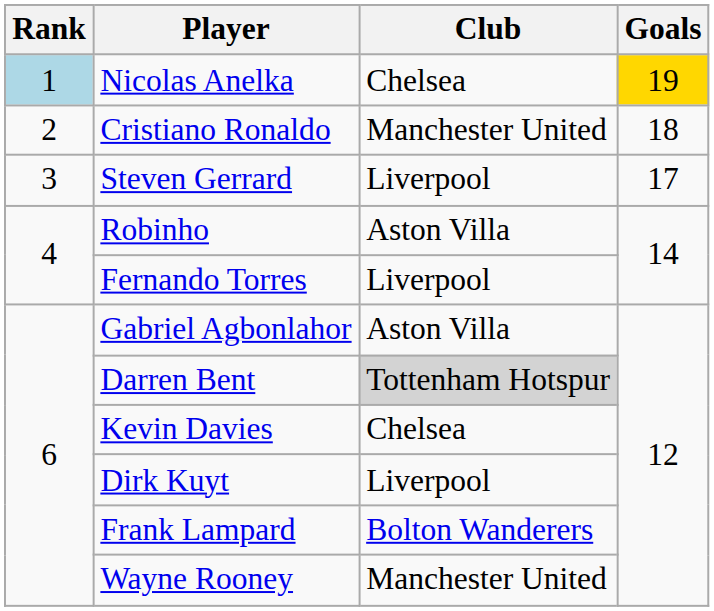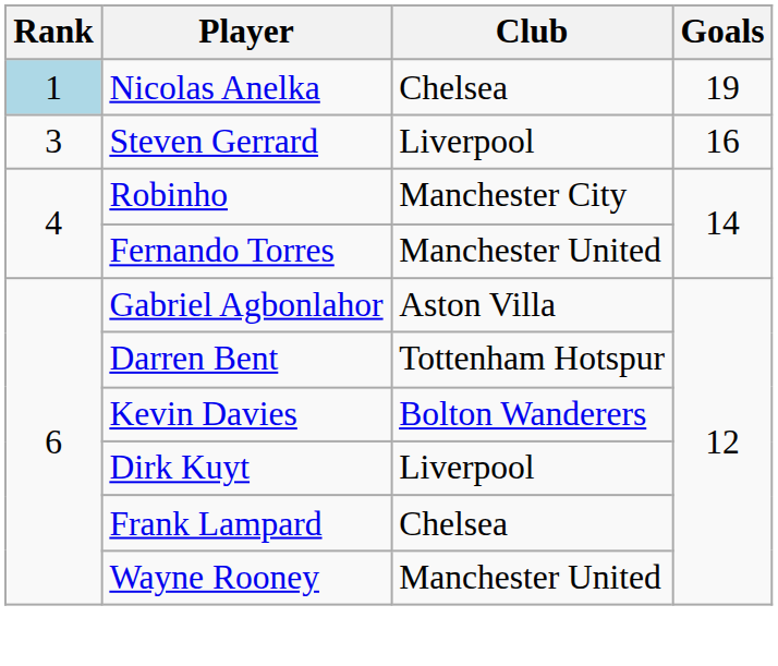Nicolas Anelka | Goals: gold background -> no background
- row: 2 | Cristiano Ronaldo | Manchester United | 18
Steven Gerrard | Goals: 17 -> 16
Robinho | Club: Aston Villa -> Manchester City
Fernando Torres | Club: Liverpool -> Manchester United
Darren Bent | Club: lightgrey background -> no background
Kevin Davies | Club: Chelsea -> Bolton Wanderers
Frank Lampard | Club: Bolton Wanderers -> Chelsea
